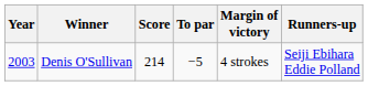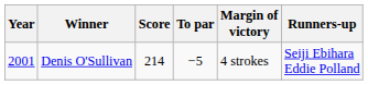Denis O'Sullivan | Year: 2003 -> 2001
